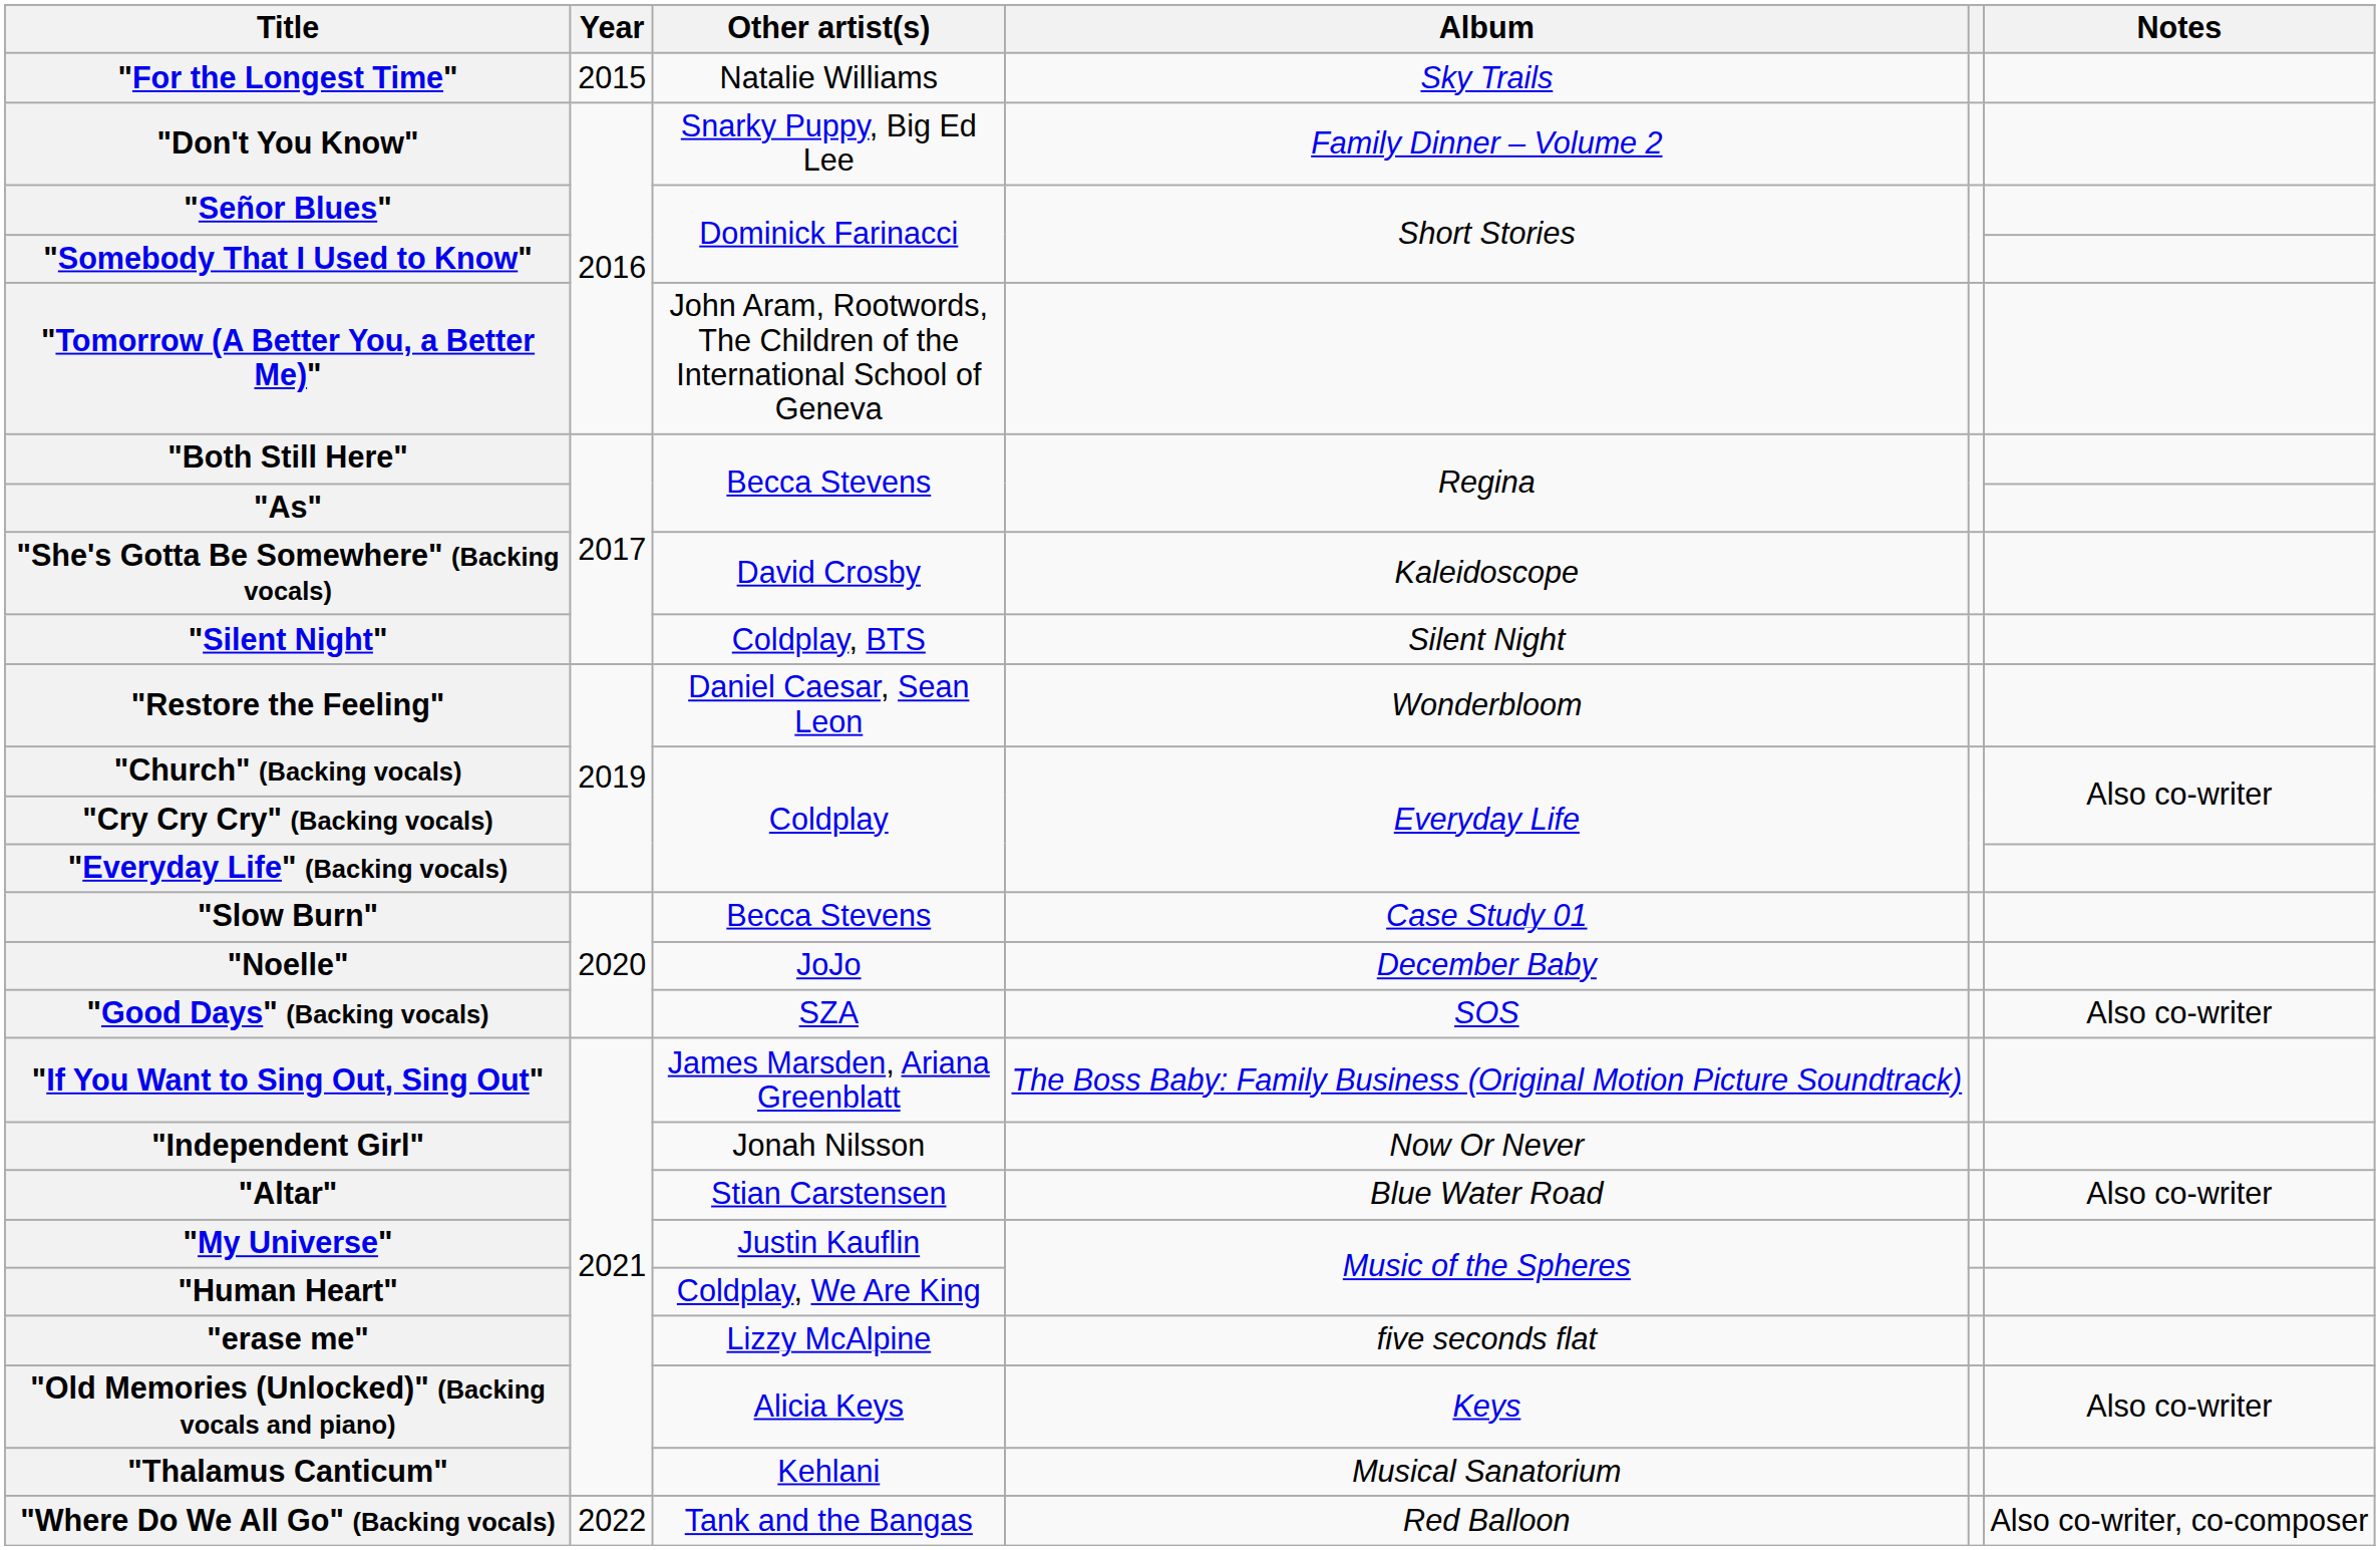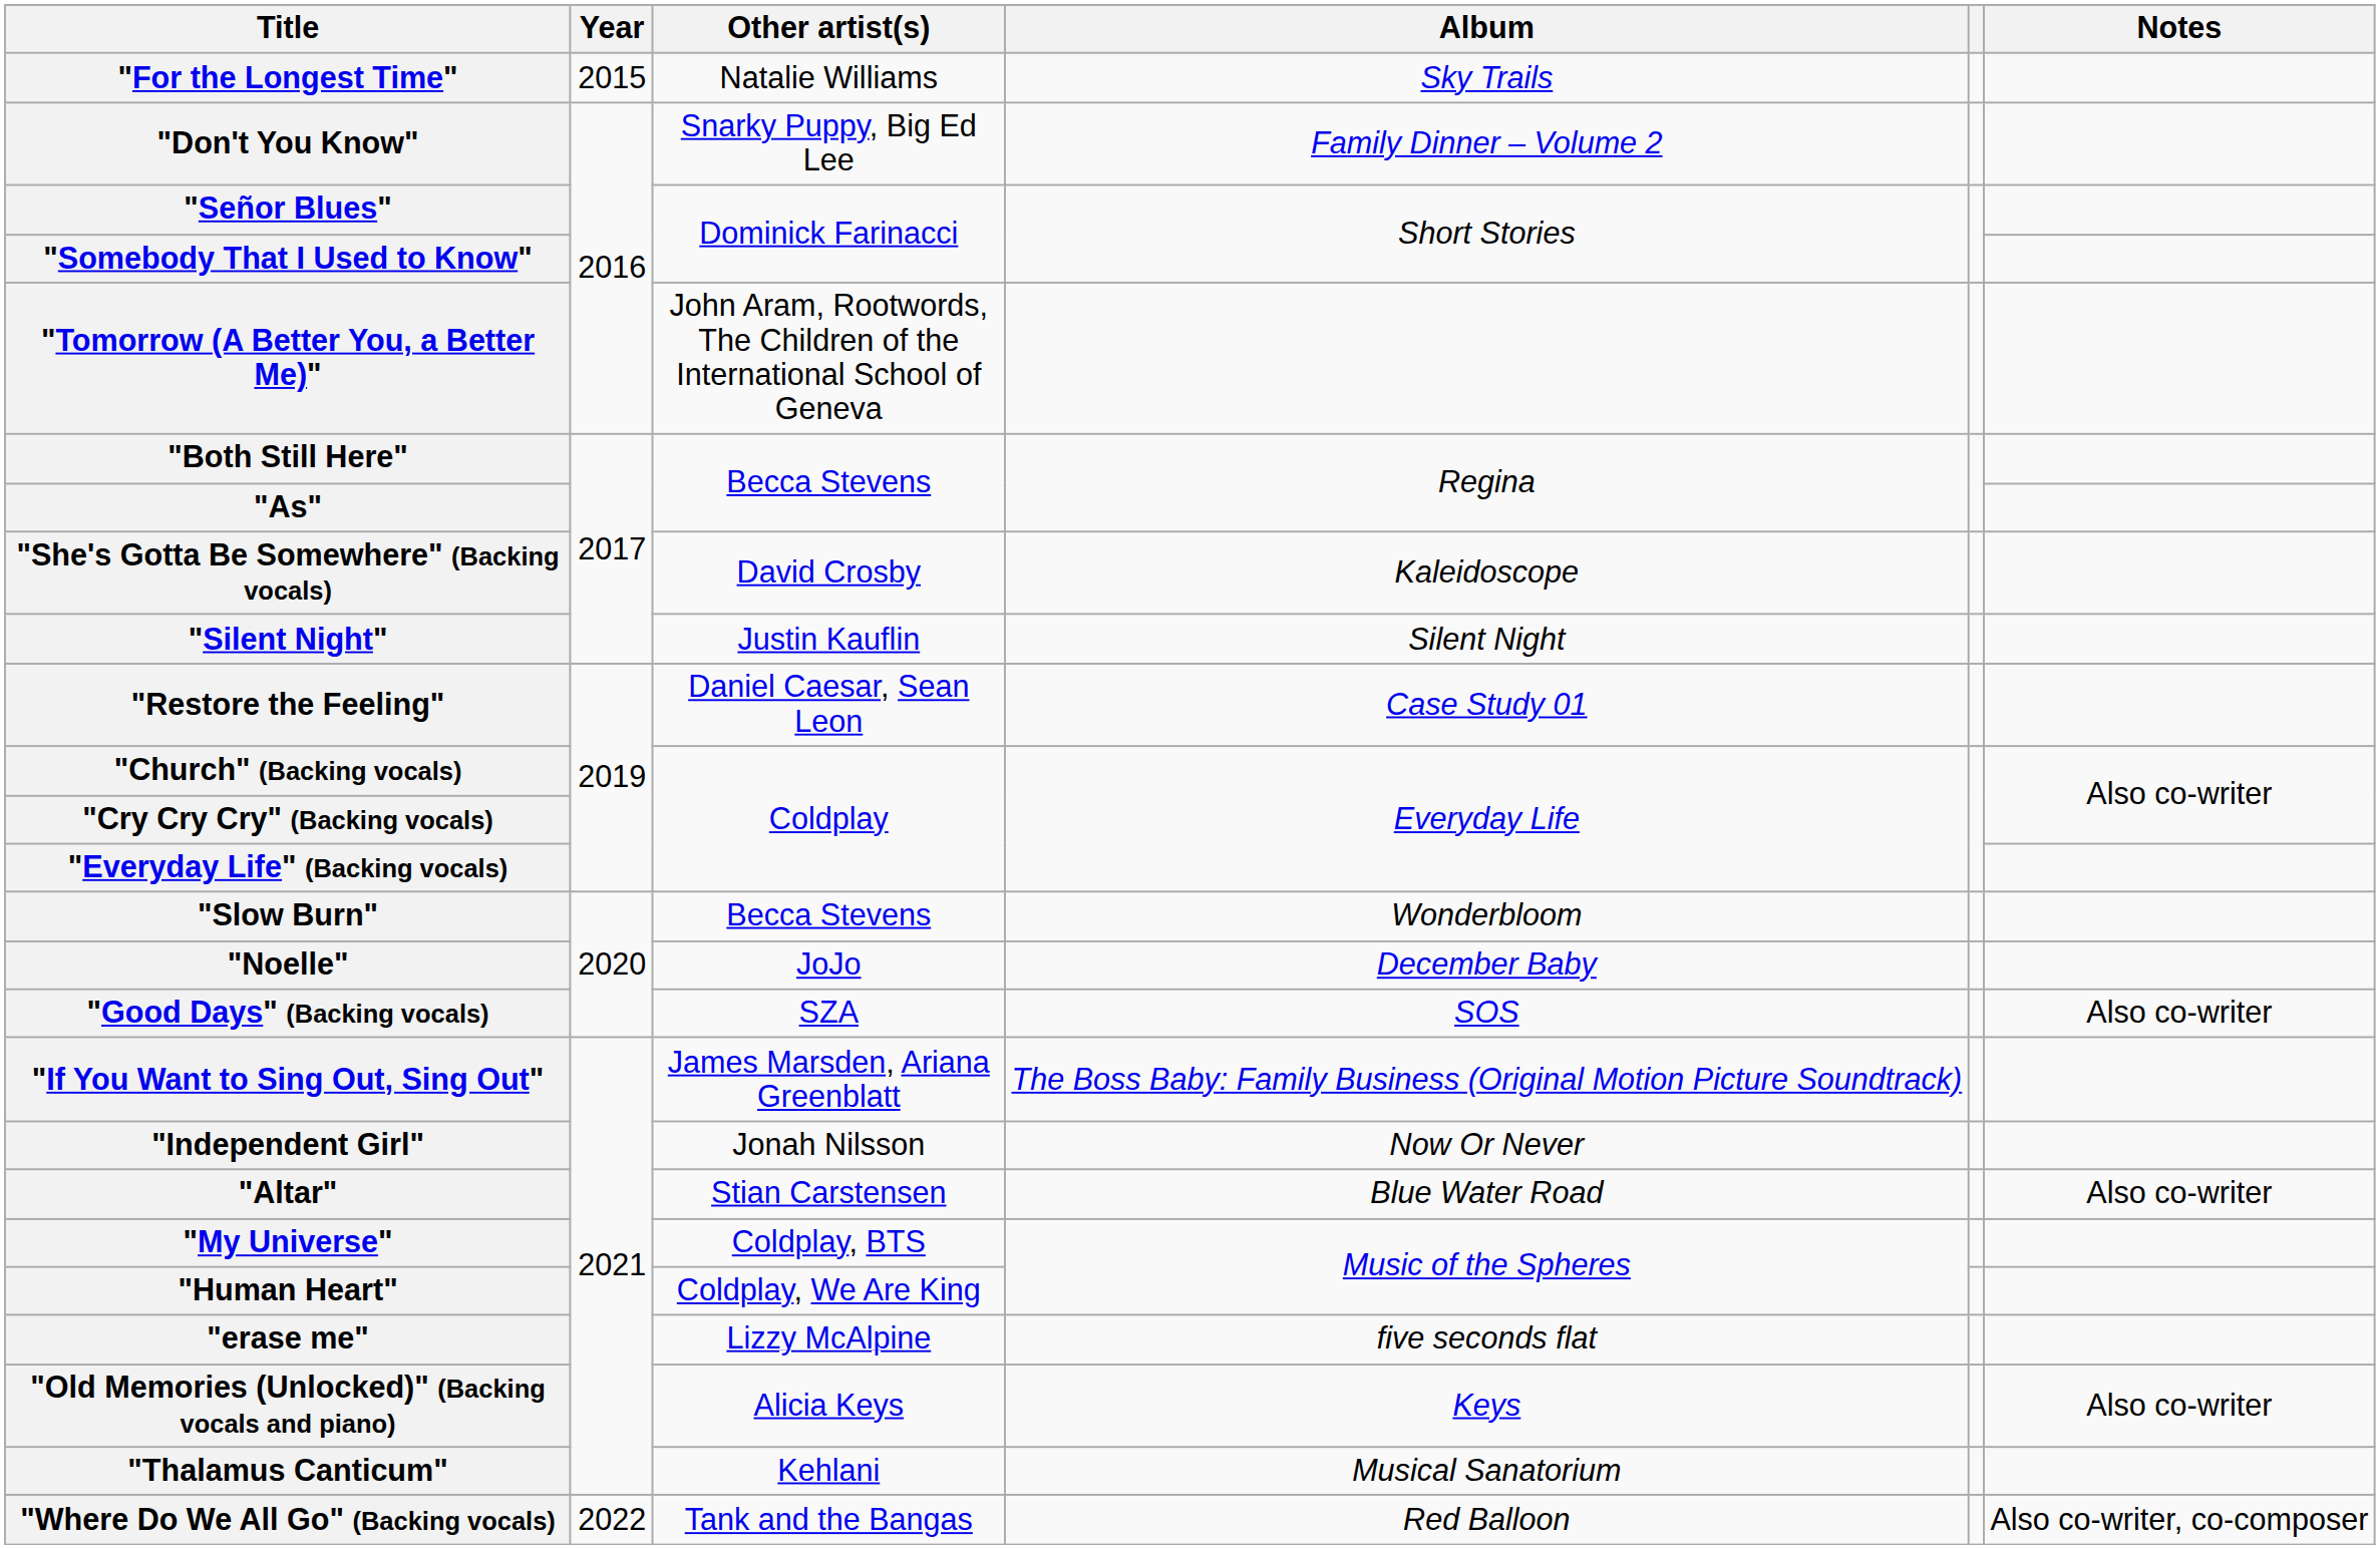"Silent Night" | Other artist(s): Coldplay, BTS -> Justin Kauflin
"Restore the Feeling" | Album: Wonderbloom -> Case Study 01
"Slow Burn" | Album: Case Study 01 -> Wonderbloom
"My Universe" | Other artist(s): Justin Kauflin -> Coldplay, BTS
